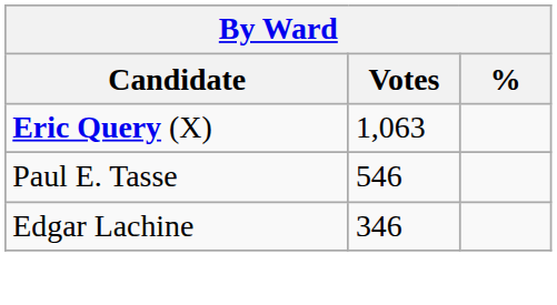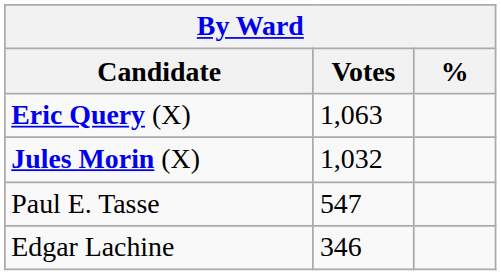+ row: Jules Morin (X) | 1,032
Paul E. Tasse | Votes: 546 -> 547
